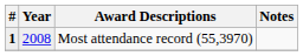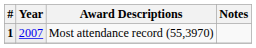Most attendance record (55,3970) | Year: 2008 -> 2007
